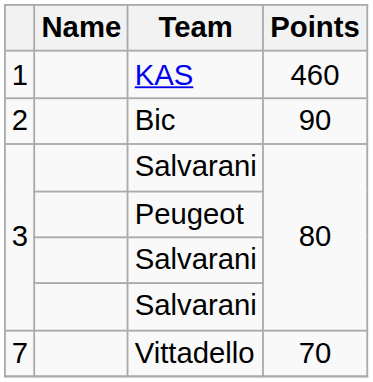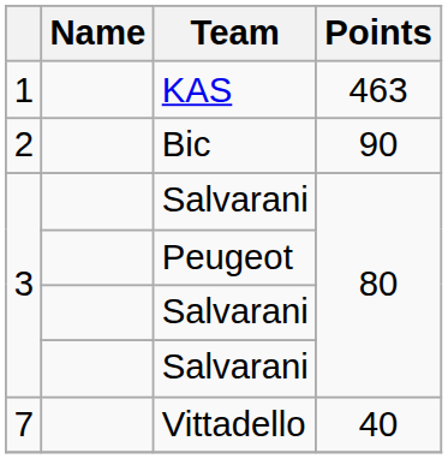KAS | Points: 460 -> 463
Vittadello | Points: 70 -> 40
